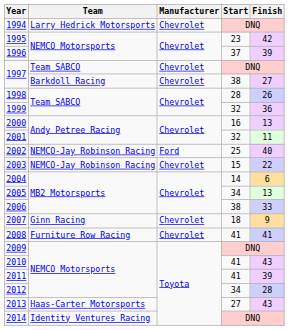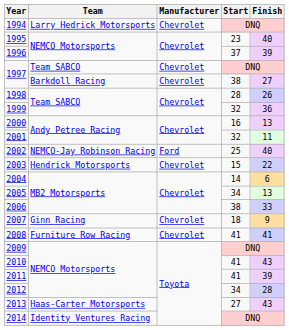1995 | Finish: 42 -> 40
2003 | Team: NEMCO-Jay Robinson Racing -> Hendrick Motorsports
